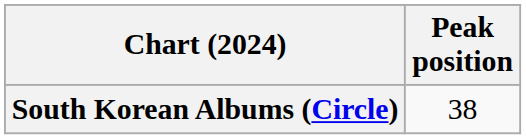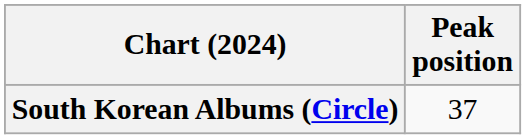South Korean Albums (Circle) | Peak position: 38 -> 37
